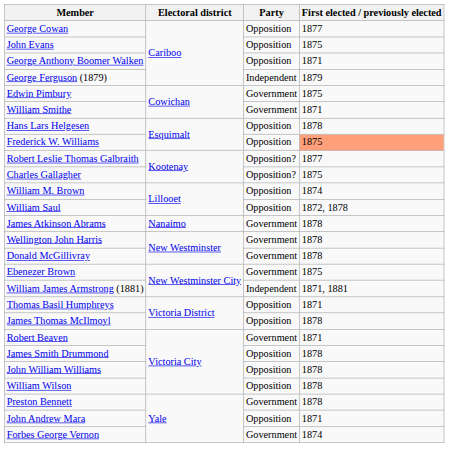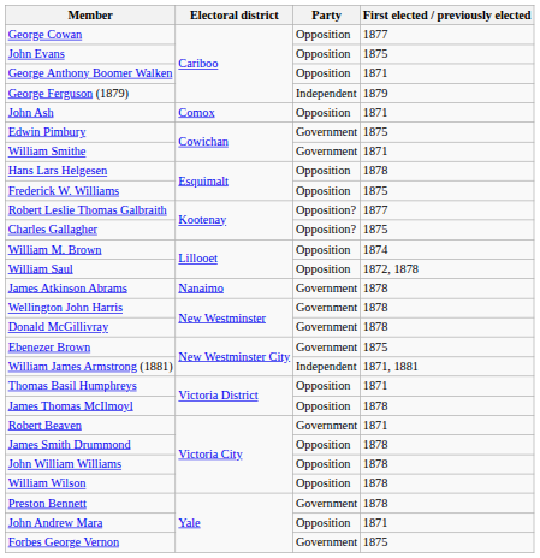+ row: John Ash | Comox | Opposition | 1871
Frederick W. Williams | First elected / previously elected: lightsalmon background -> no background
Forbes George Vernon | First elected / previously elected: 1874 -> 1875
